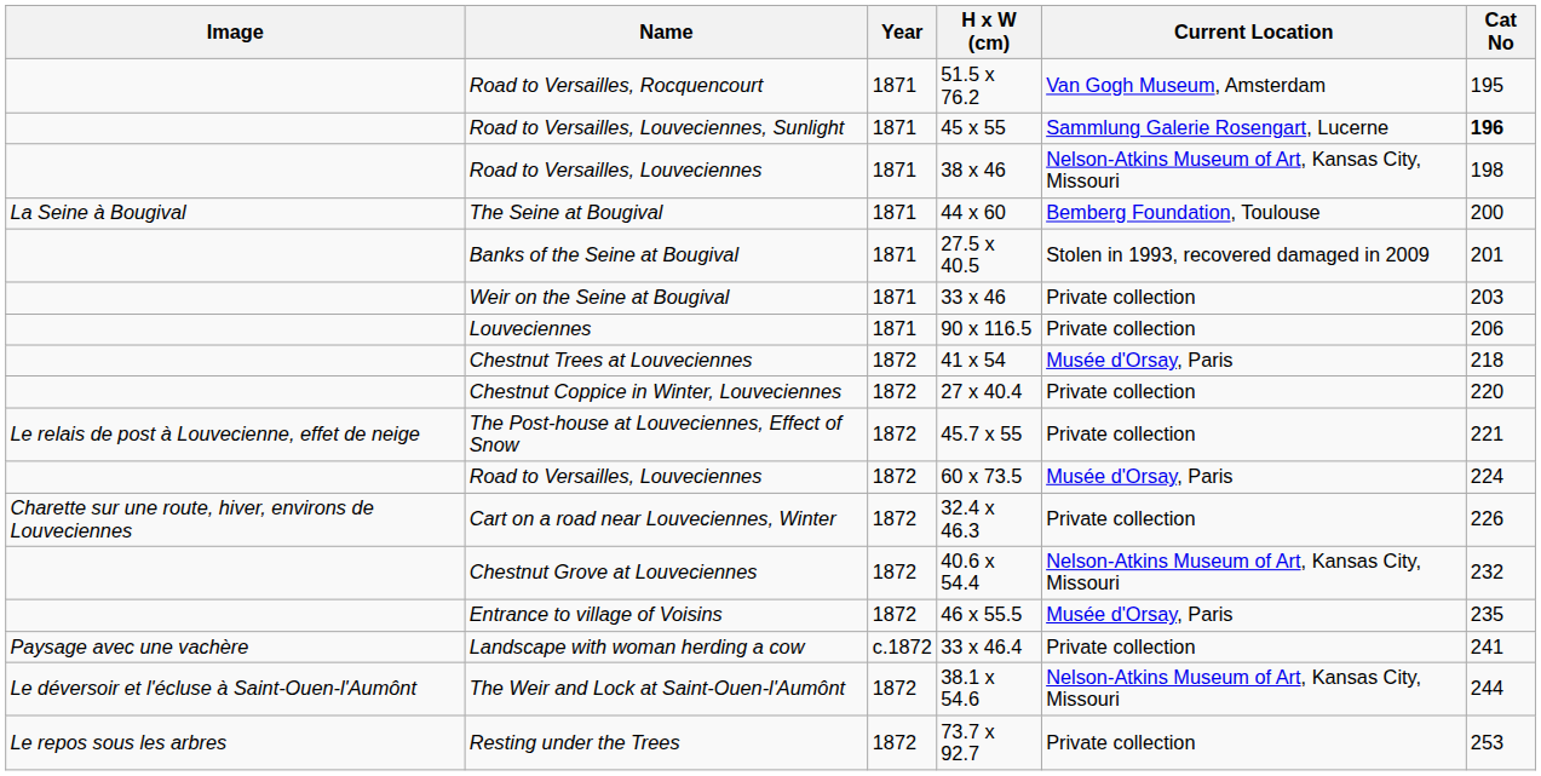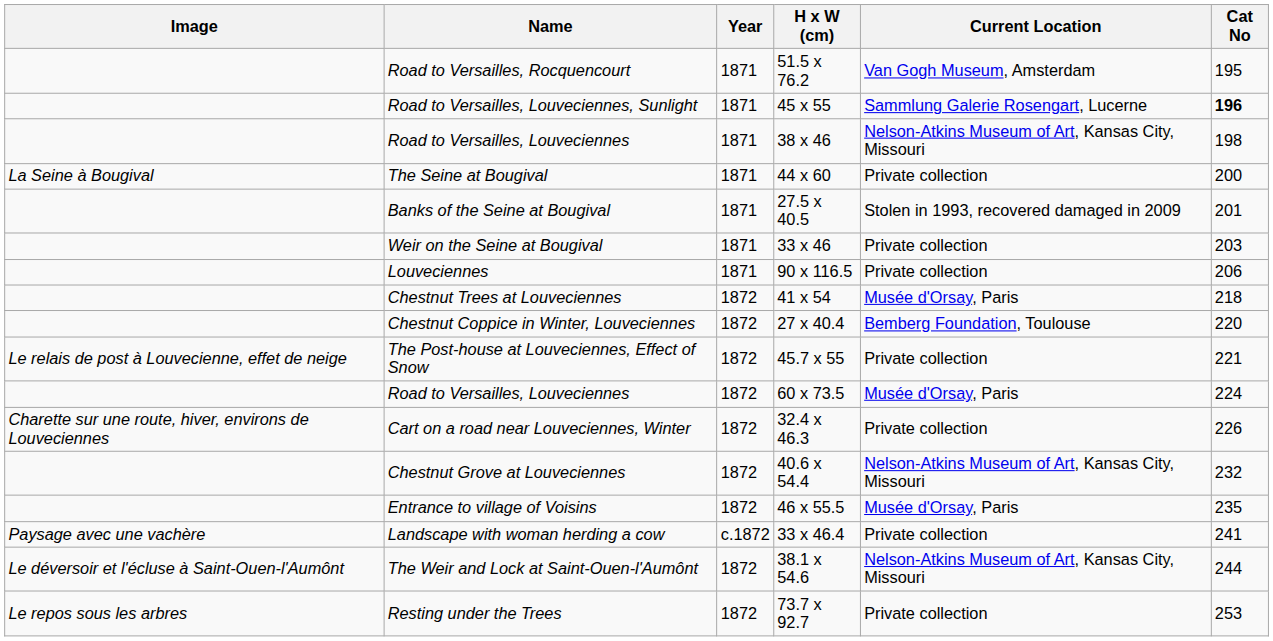The Seine at Bougival | Current Location: Bemberg Foundation, Toulouse -> Private collection
Chestnut Coppice in Winter, Louveciennes | Current Location: Private collection -> Bemberg Foundation, Toulouse
